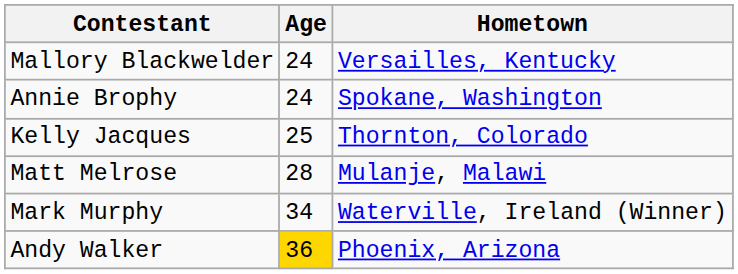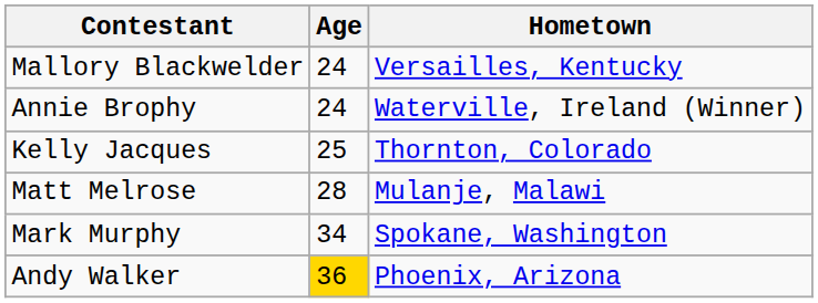Annie Brophy | Hometown: Spokane, Washington -> Waterville, Ireland (Winner)
Mark Murphy | Hometown: Waterville, Ireland (Winner) -> Spokane, Washington
